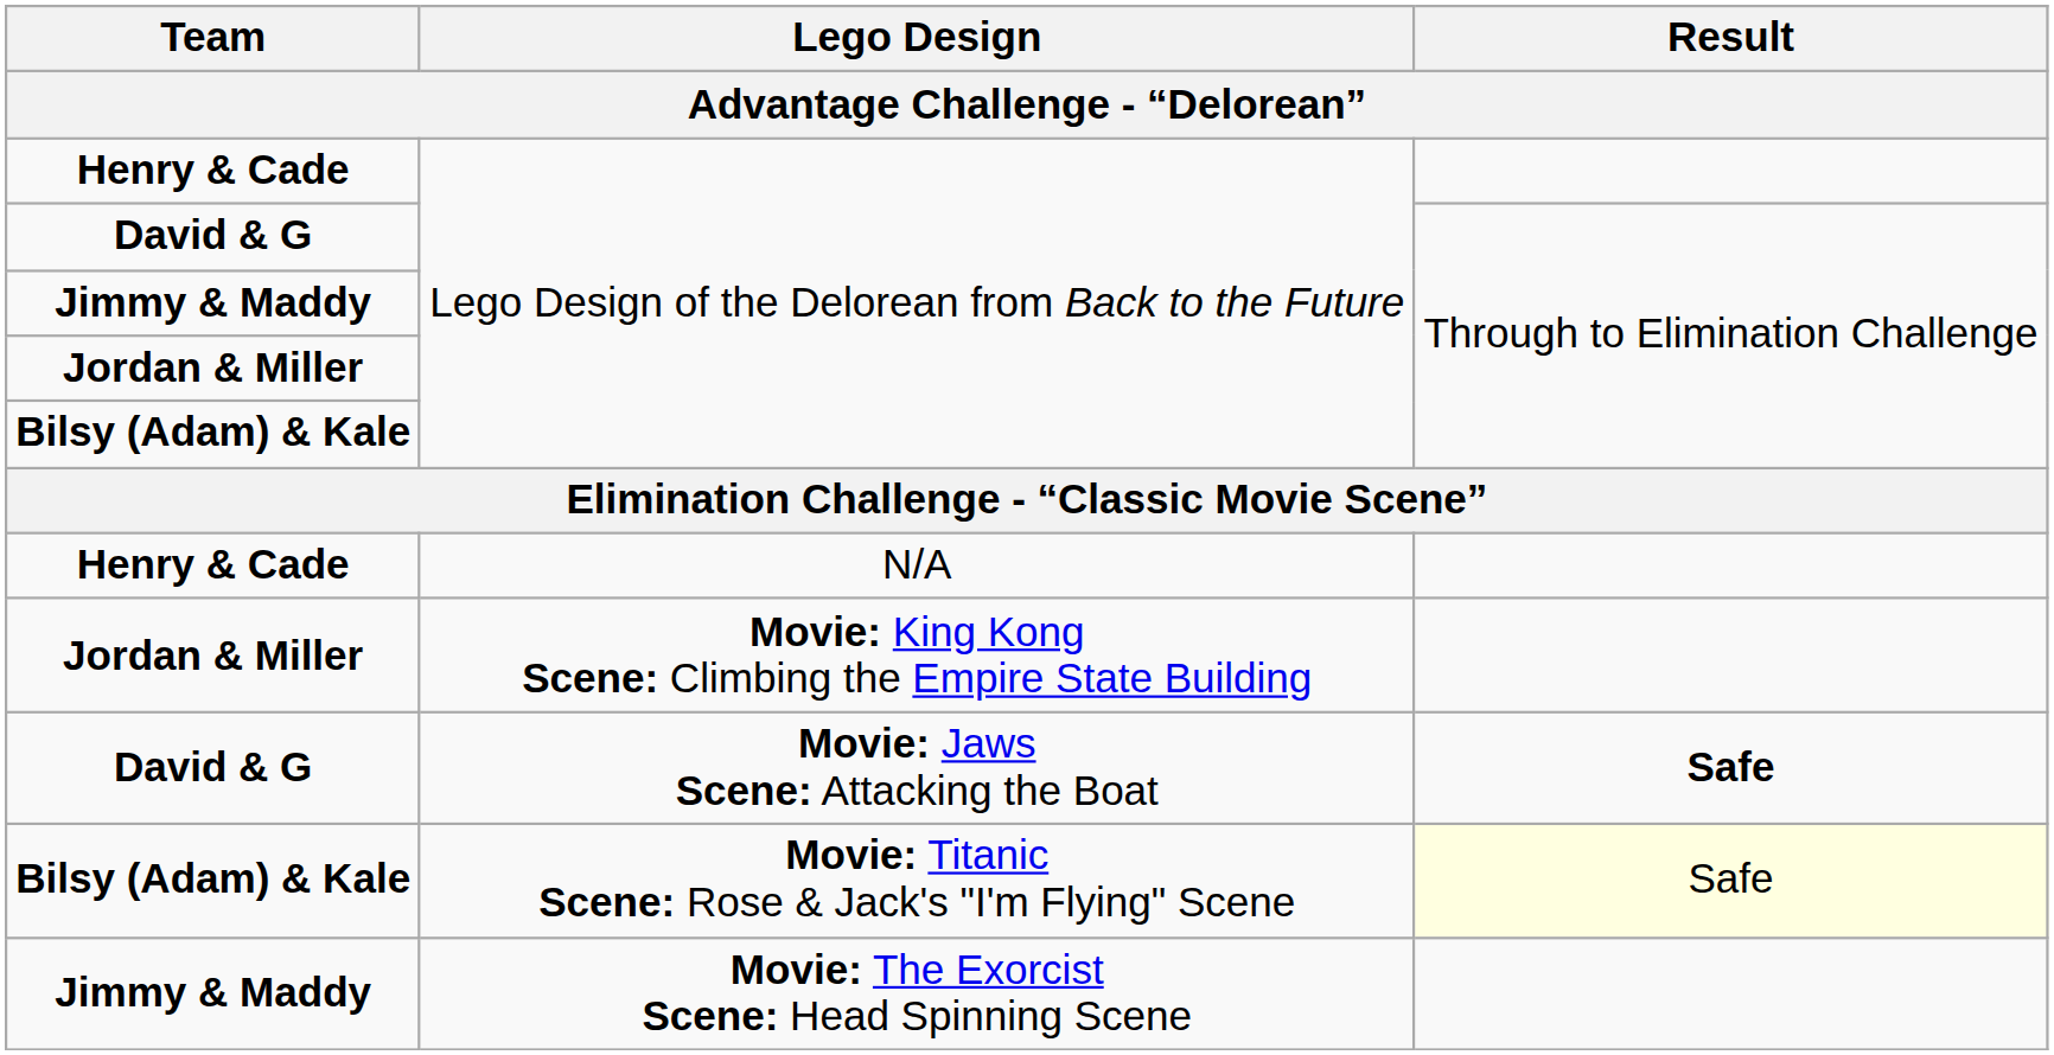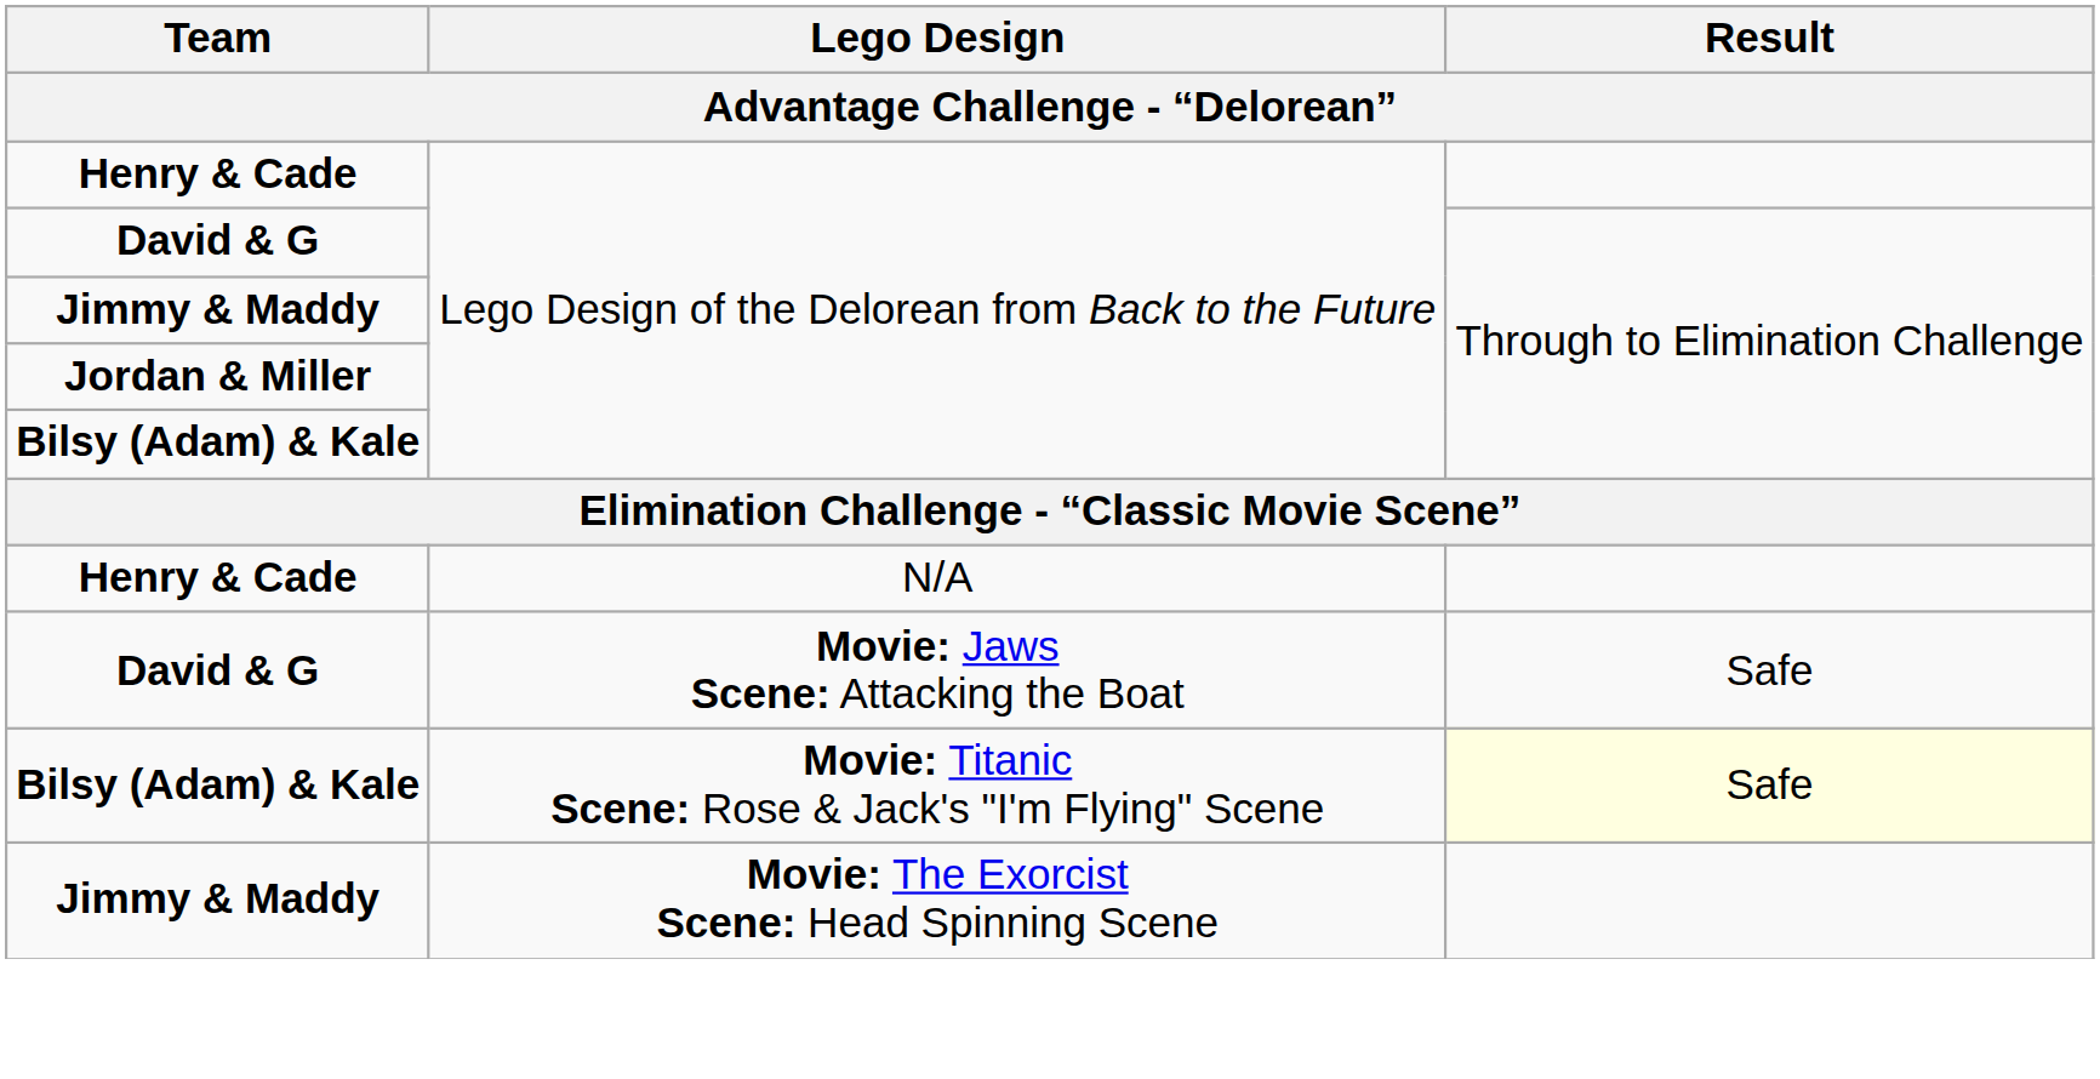- row: Jordan & Miller | Movie: King Kong Scene: Climbing the Empire State Building
Movie: Jaws Scene: Attacking the Boat | Result: bold -> normal
